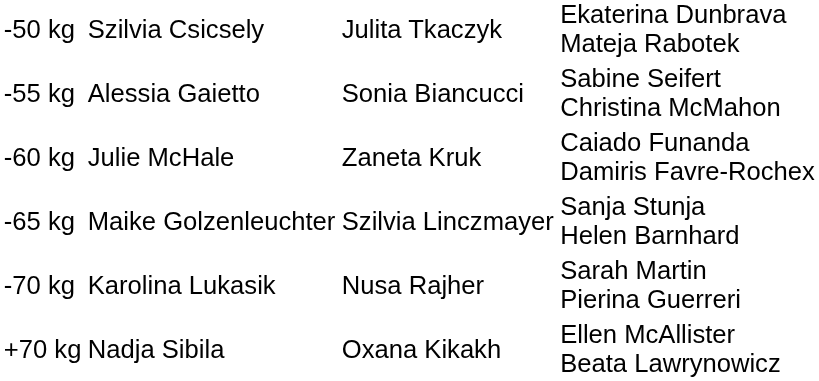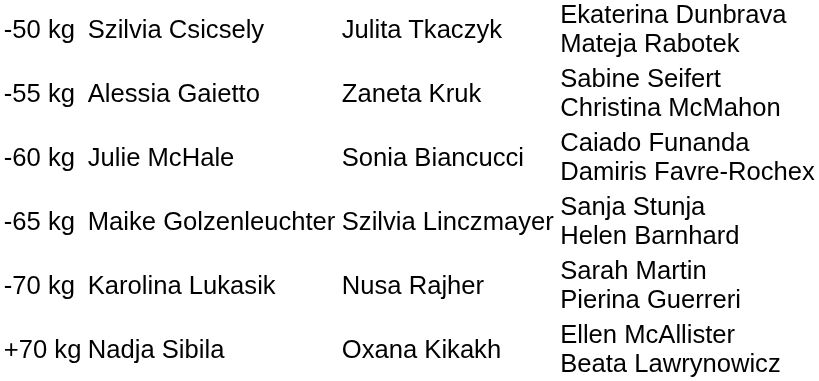-55 kg | column 3: Sonia Biancucci -> Zaneta Kruk
-60 kg | column 3: Zaneta Kruk -> Sonia Biancucci
